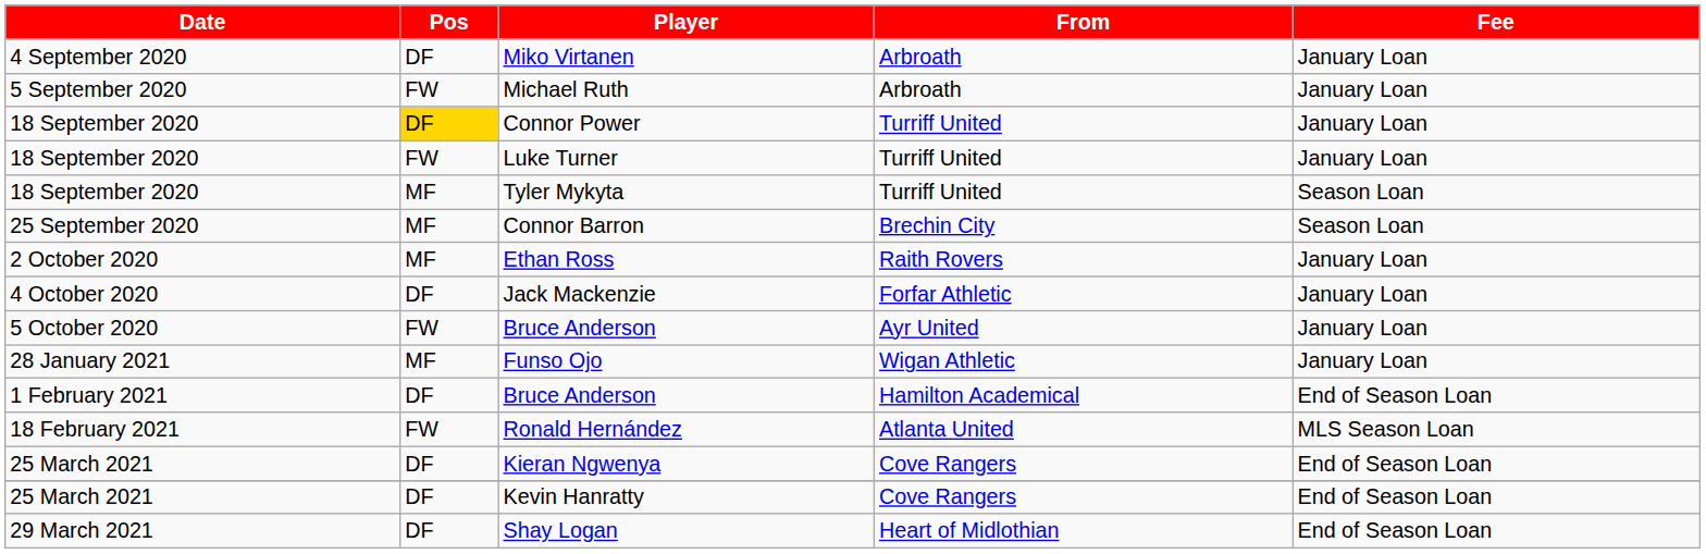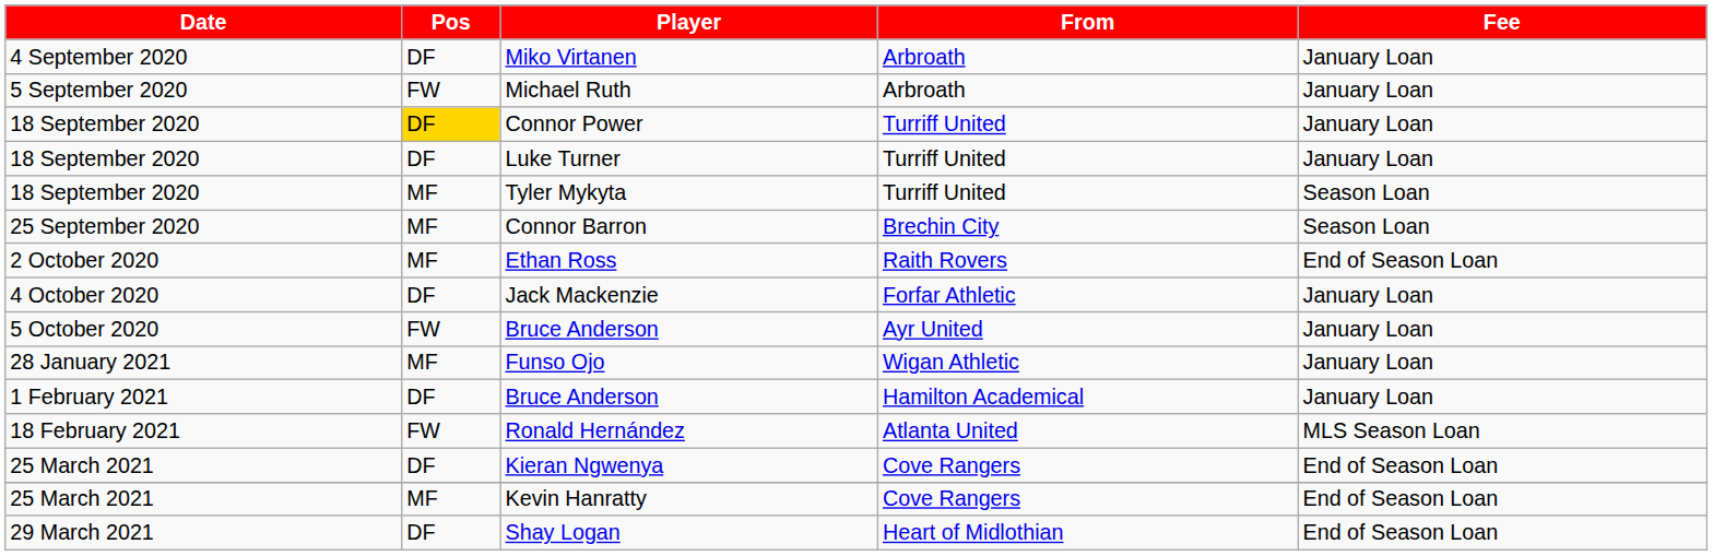Luke Turner | Pos: FW -> DF
Ethan Ross | Fee: January Loan -> End of Season Loan
1 February 2021 / Bruce Anderson | Fee: End of Season Loan -> January Loan
Kevin Hanratty | Pos: DF -> MF
